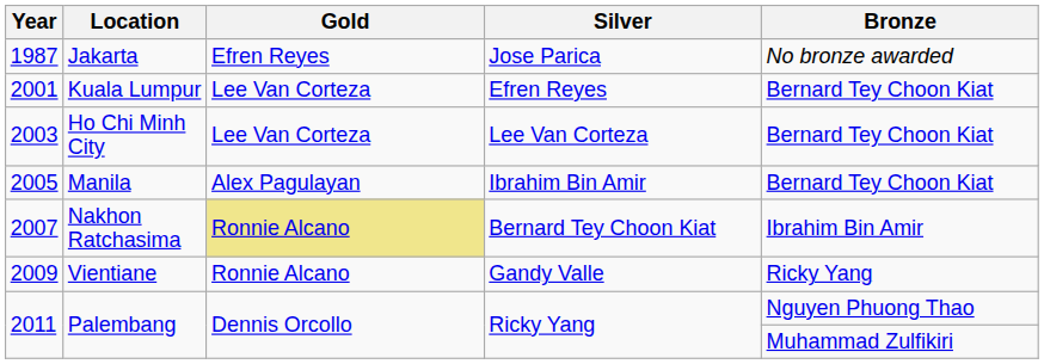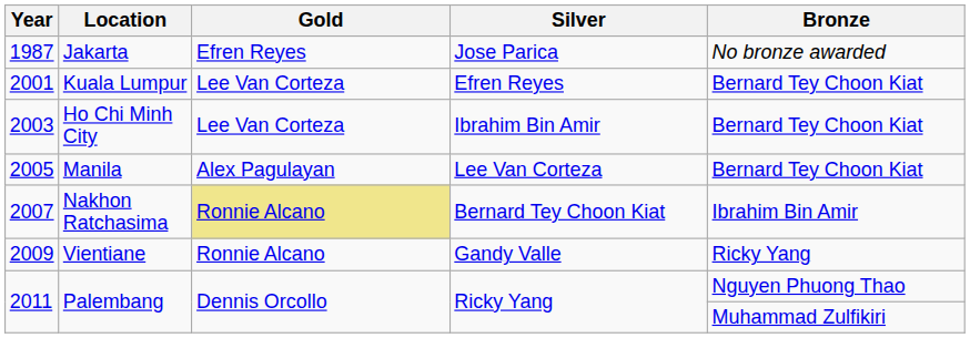2003 | Silver: Lee Van Corteza -> Ibrahim Bin Amir
2005 | Silver: Ibrahim Bin Amir -> Lee Van Corteza
